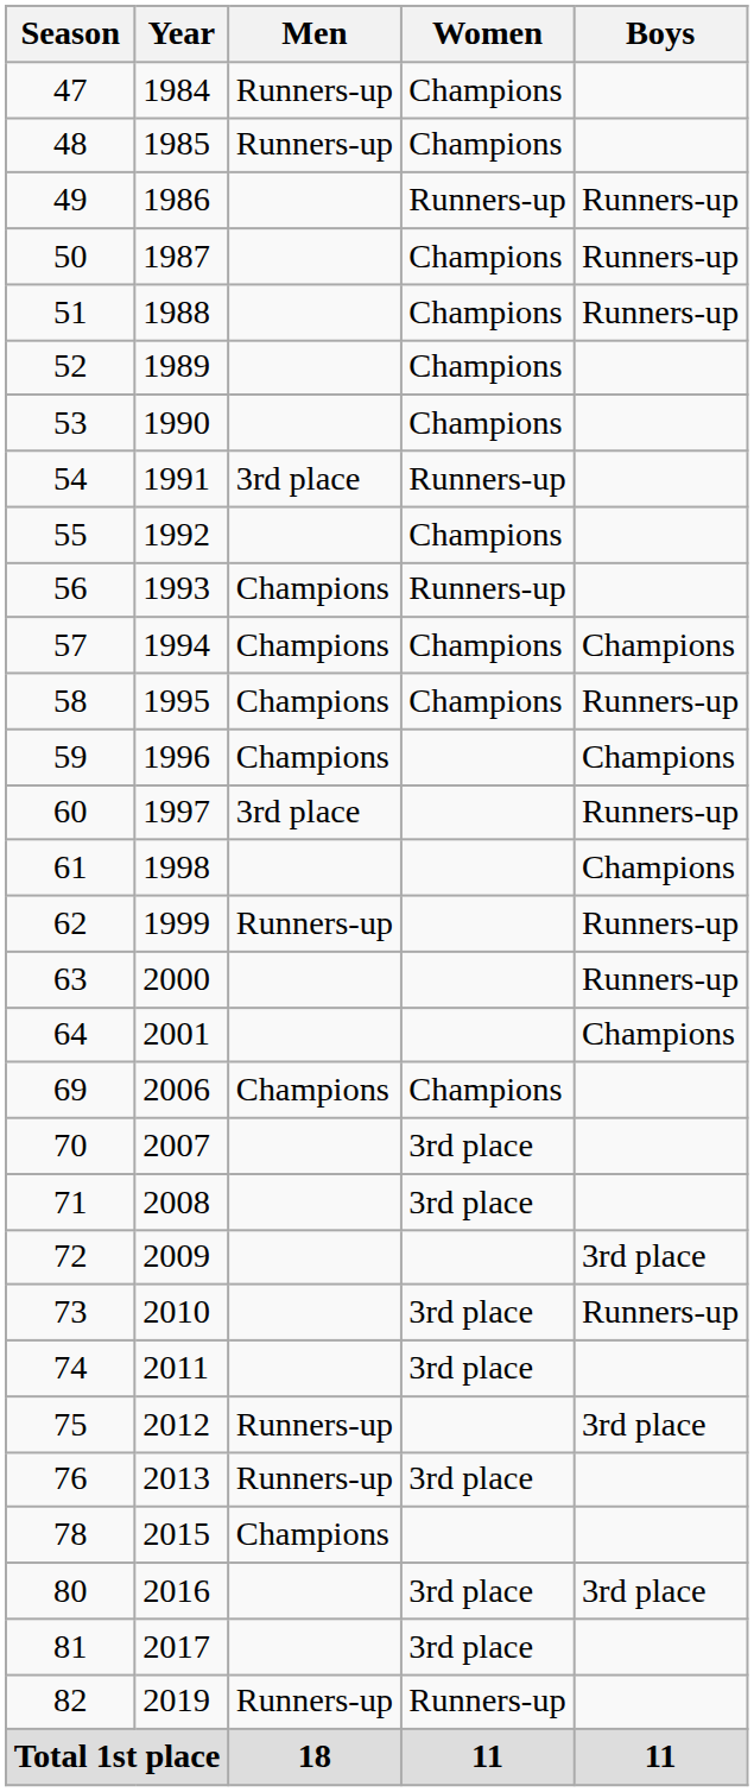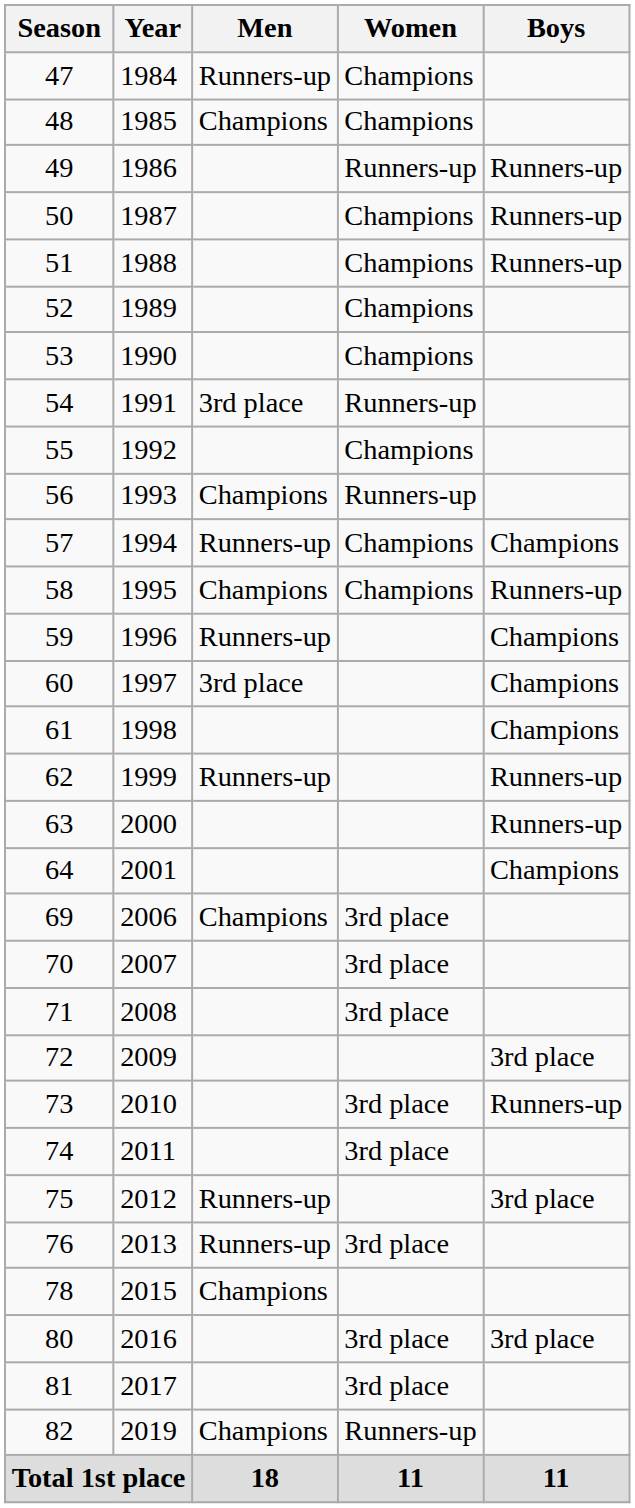48 | Men: Runners-up -> Champions
57 | Men: Champions -> Runners-up
59 | Men: Champions -> Runners-up
60 | Boys: Runners-up -> Champions
69 | Women: Champions -> 3rd place
82 | Men: Runners-up -> Champions
